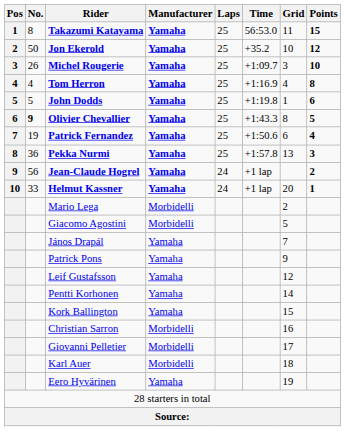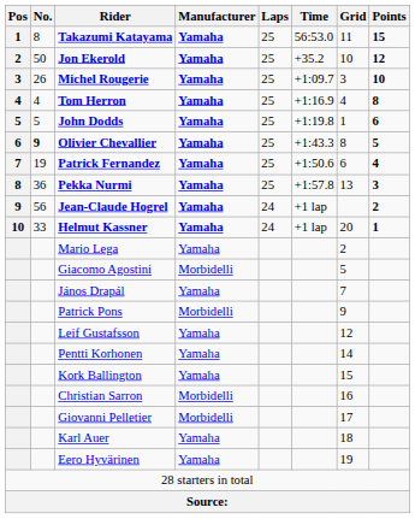Mario Lega | Manufacturer: Morbidelli -> Yamaha
Patrick Pons | Manufacturer: Yamaha -> Morbidelli
Karl Auer | Manufacturer: Morbidelli -> Yamaha
